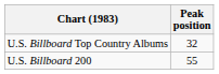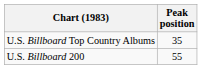U.S. Billboard Top Country Albums | Peak position: 32 -> 35
